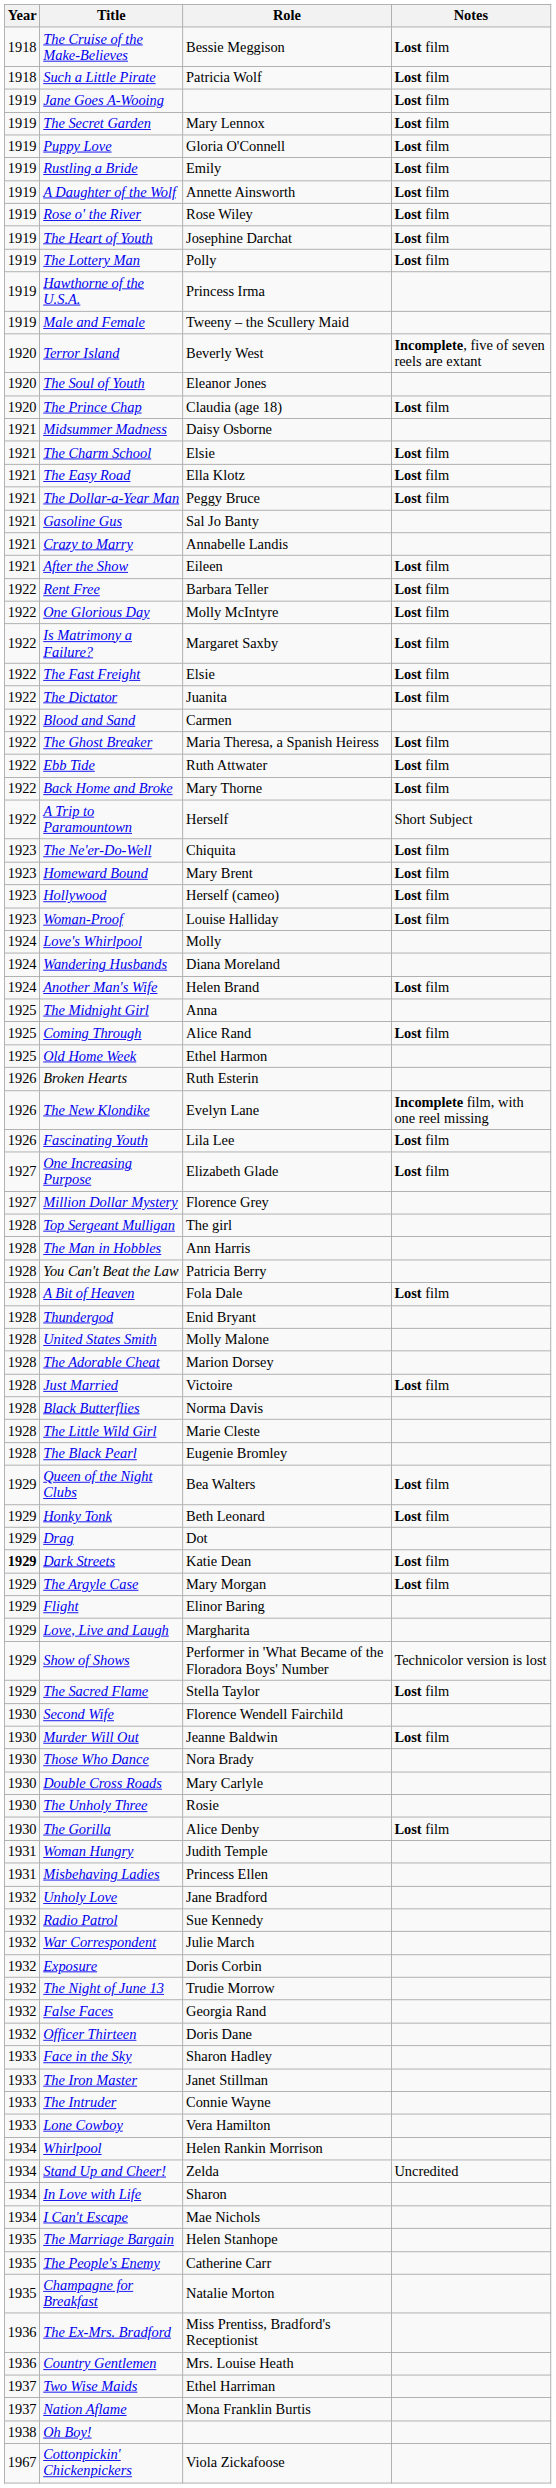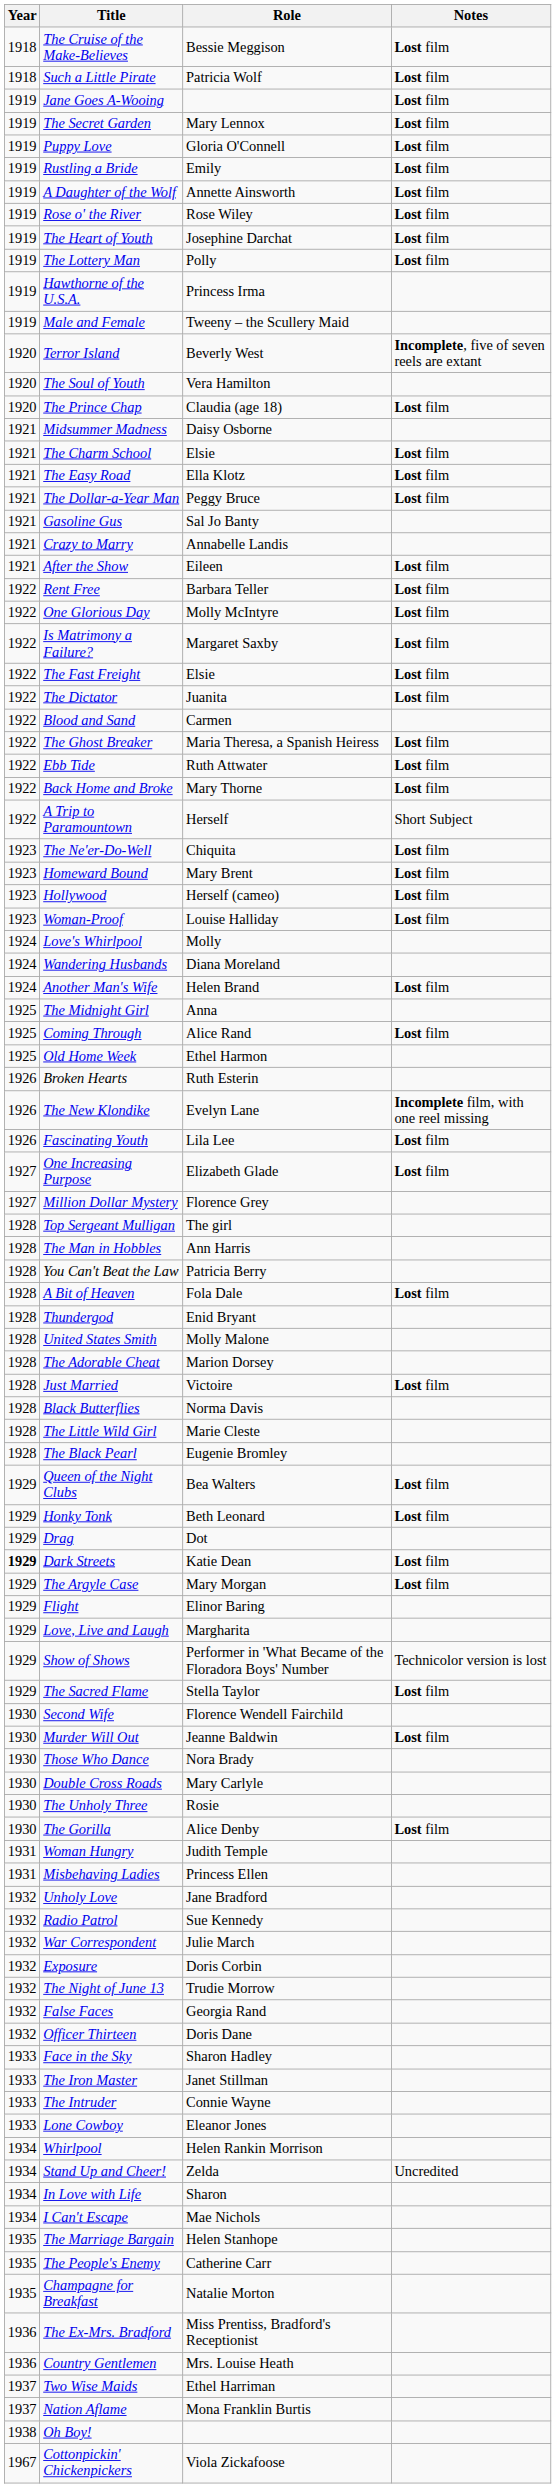The Soul of Youth | Role: Eleanor Jones -> Vera Hamilton
Lone Cowboy | Role: Vera Hamilton -> Eleanor Jones
